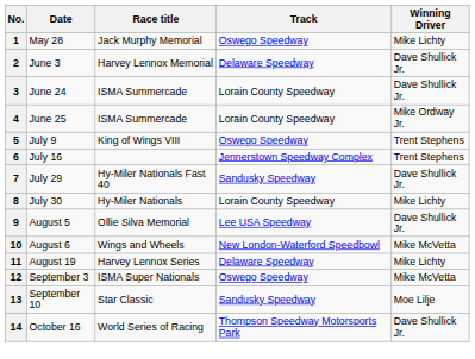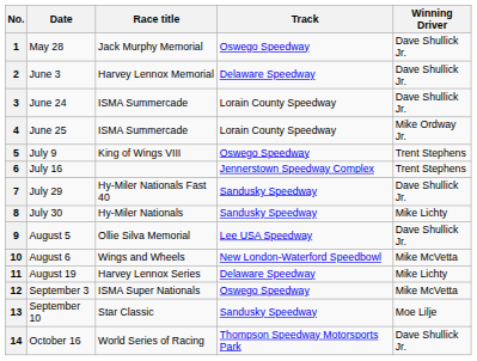1 | Winning Driver: Mike Lichty -> Dave Shullick Jr.
8 | Track: Lorain County Speedway -> Sandusky Speedway
